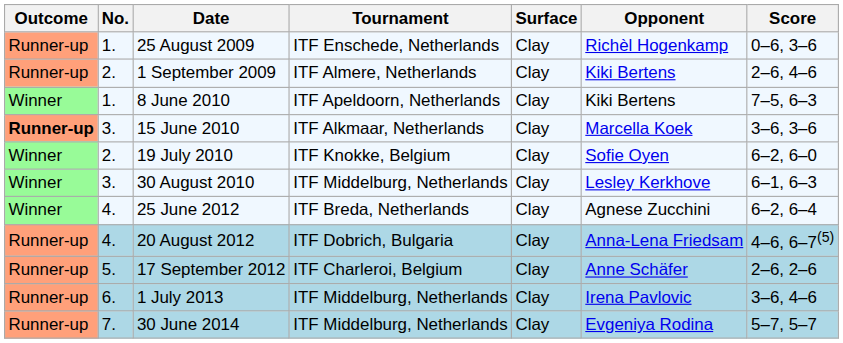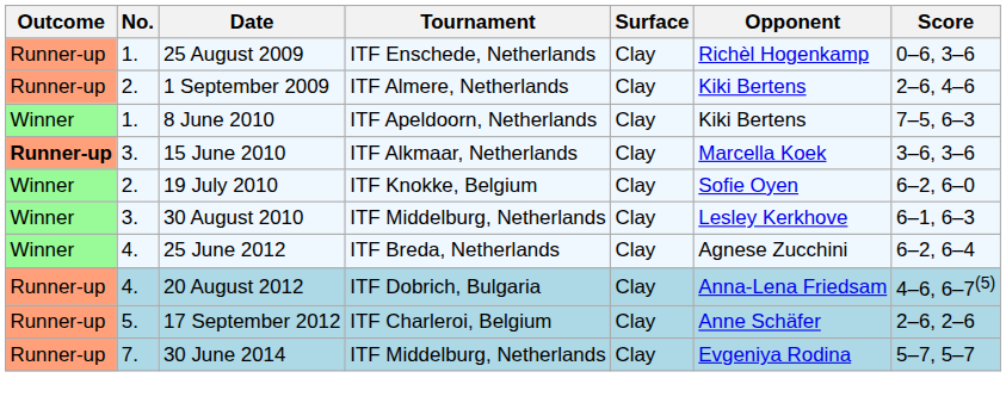- row: Runner-up | 6. | 1 July 2013 | ITF Middelburg, Netherlands | Clay | Irena Pavlovic | 3–6, 4–6
